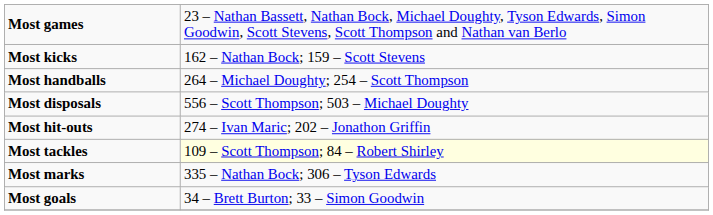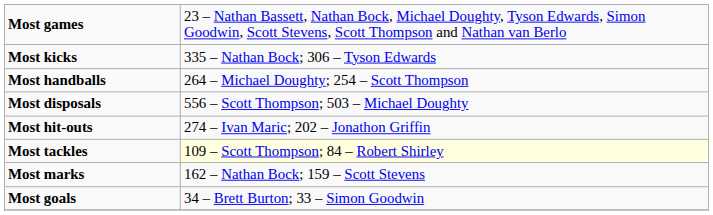Most kicks | column 2: 162 – Nathan Bock; 159 – Scott Stevens -> 335 – Nathan Bock; 306 – Tyson Edwards
Most marks | column 2: 335 – Nathan Bock; 306 – Tyson Edwards -> 162 – Nathan Bock; 159 – Scott Stevens
